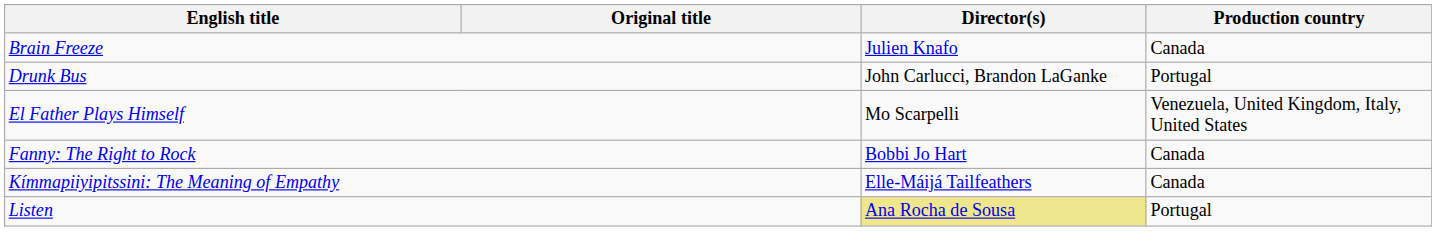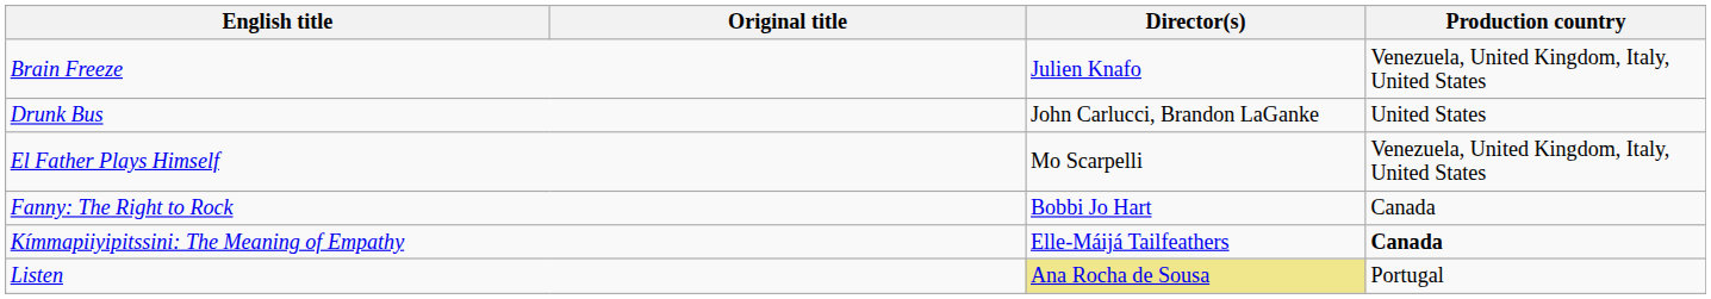Brain Freeze | Production country: Canada -> Venezuela, United Kingdom, Italy, United States
Drunk Bus | Production country: Portugal -> United States
Kímmapiiyipitssini: The Meaning of Empathy | Production country: normal -> bold
